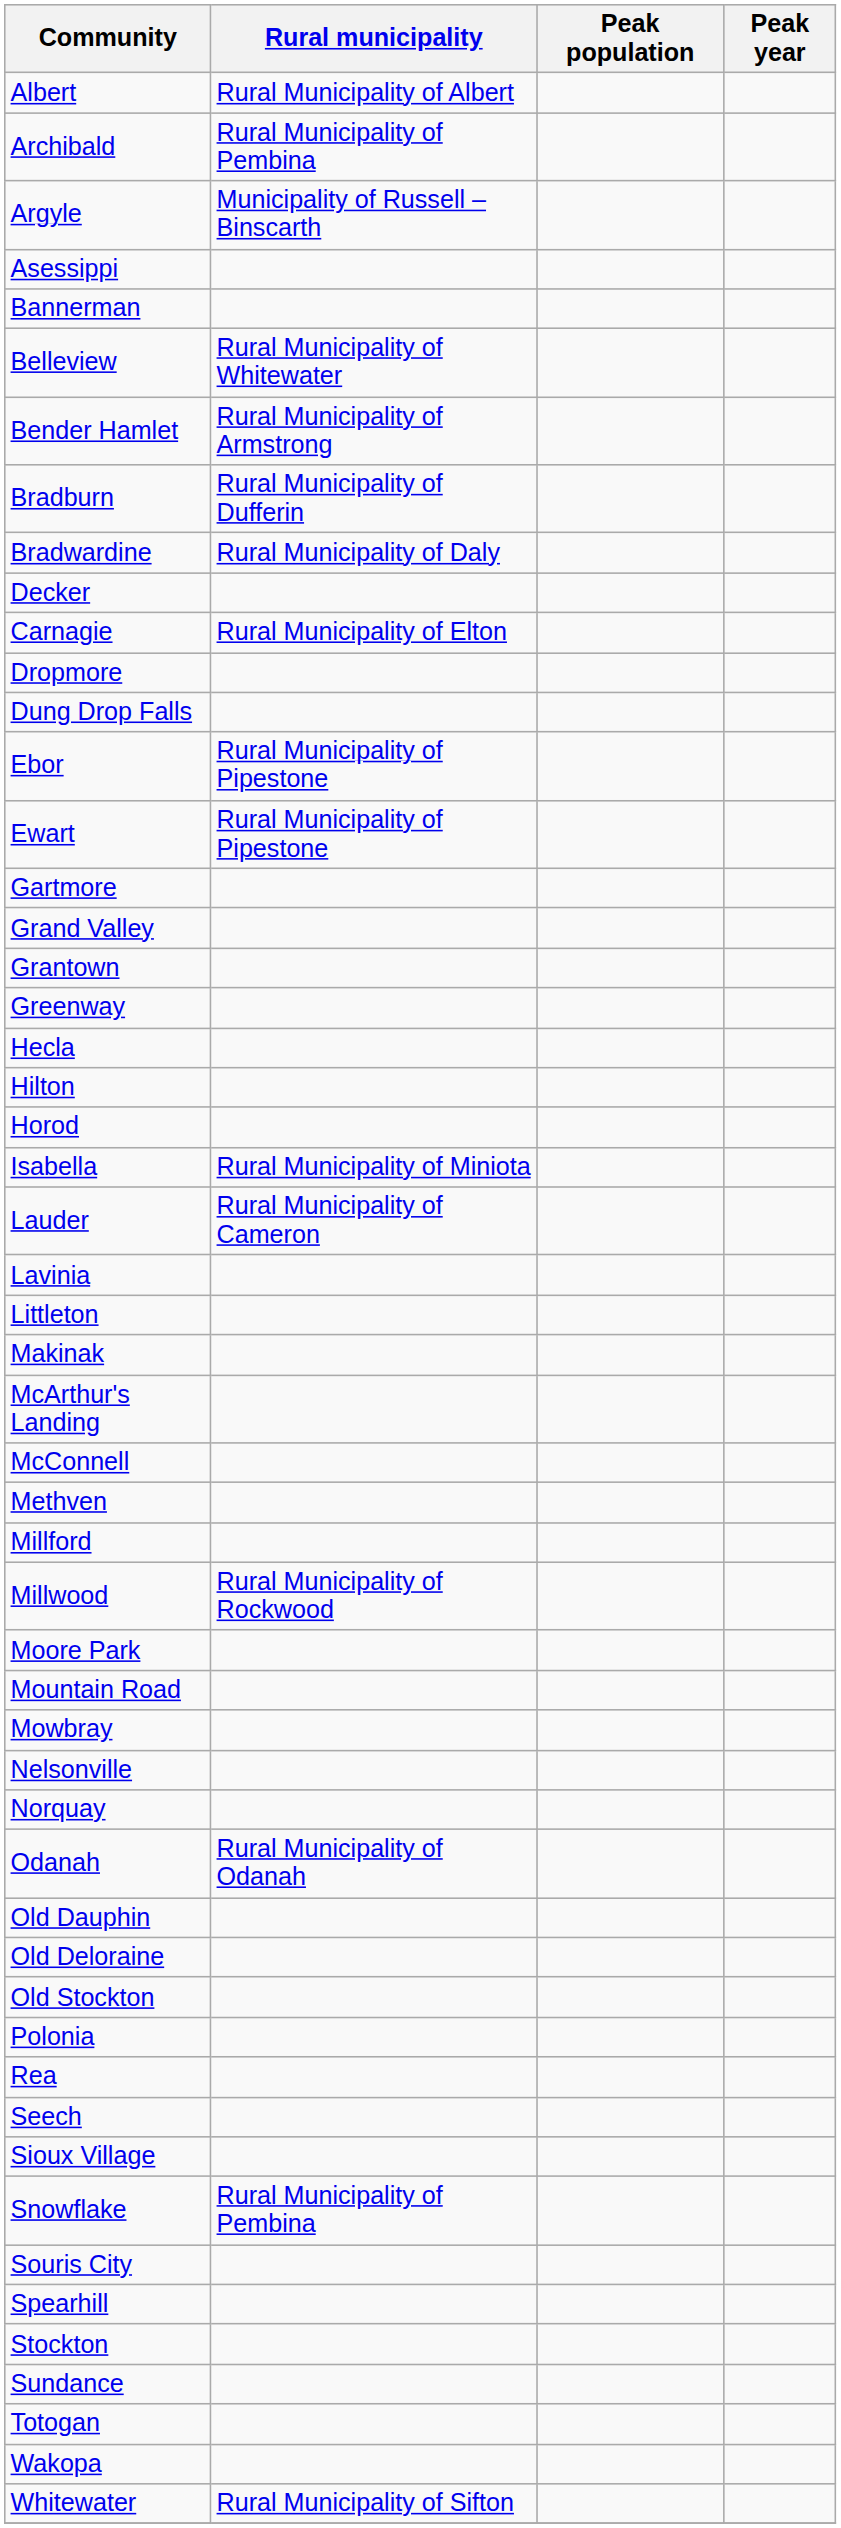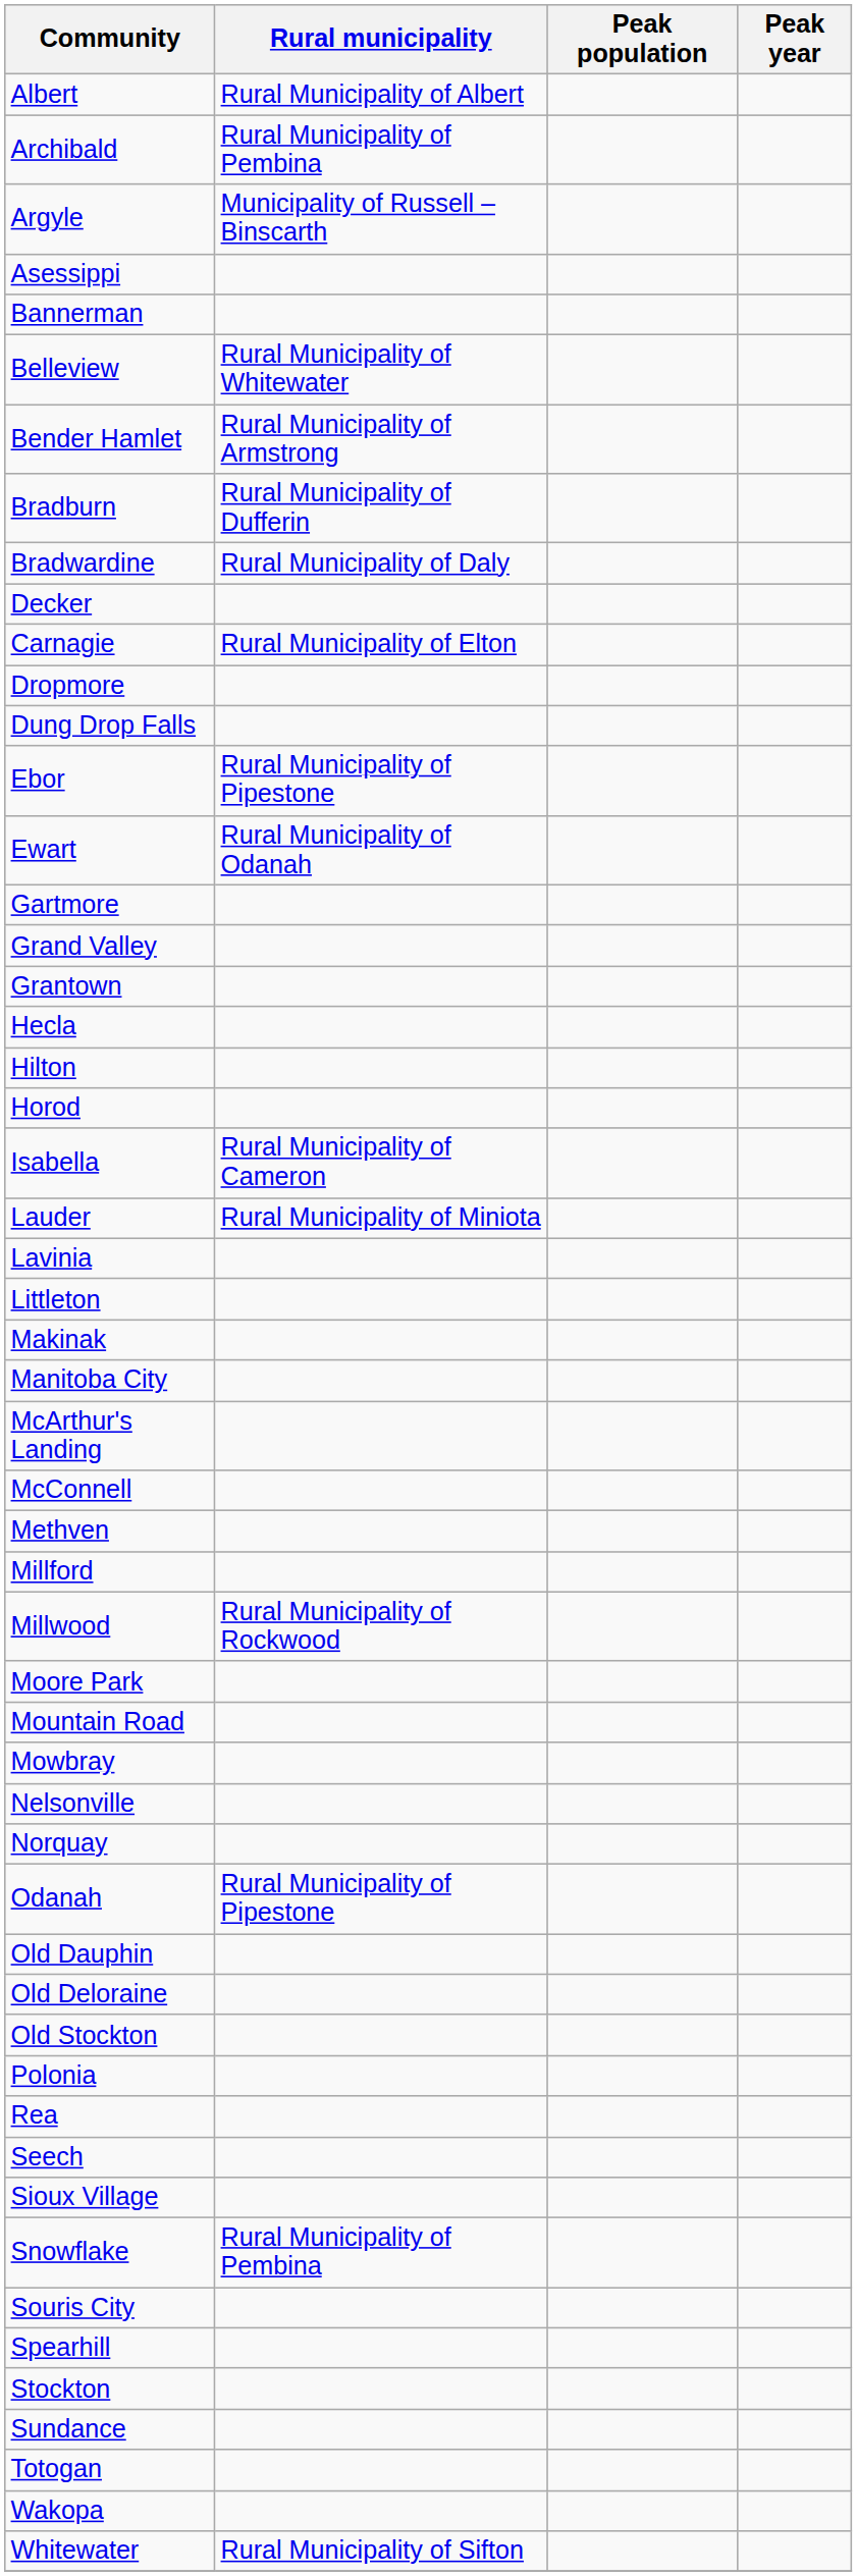Ewart | Rural municipality: Rural Municipality of Pipestone -> Rural Municipality of Odanah
- row: Greenway
Isabella | Rural municipality: Rural Municipality of Miniota -> Rural Municipality of Cameron
Lauder | Rural municipality: Rural Municipality of Cameron -> Rural Municipality of Miniota
+ row: Manitoba City
Odanah | Rural municipality: Rural Municipality of Odanah -> Rural Municipality of Pipestone
